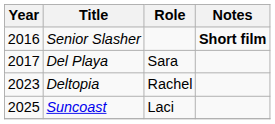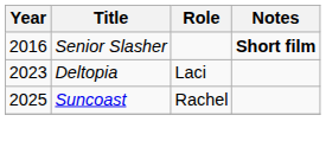- row: 2017 | Del Playa | Sara
Deltopia | Role: Rachel -> Laci
Suncoast | Role: Laci -> Rachel
